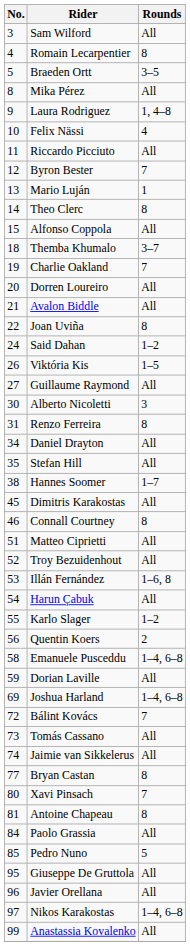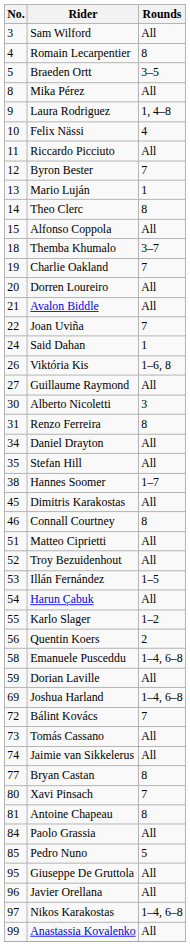Joan Uviña | Rounds: 8 -> 7
Said Dahan | Rounds: 1–2 -> 1
Viktória Kis | Rounds: 1–5 -> 1–6, 8
Illán Fernández | Rounds: 1–6, 8 -> 1–5
